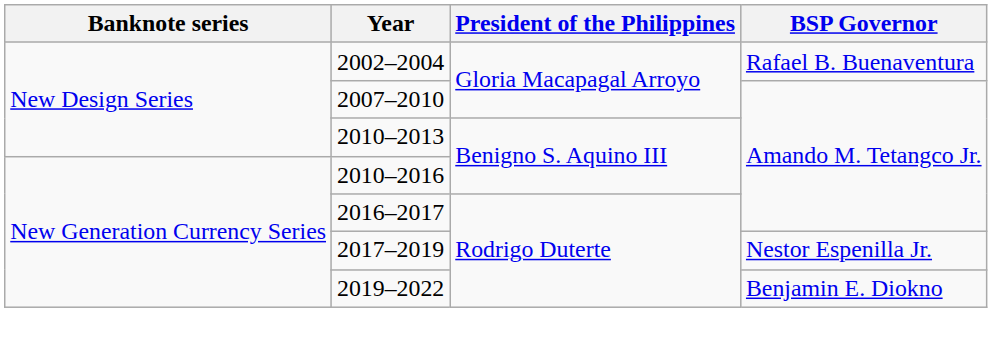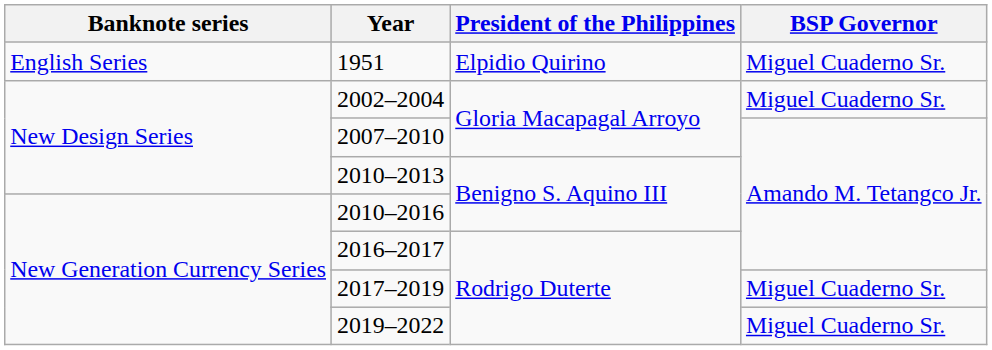+ row: English Series | 1951 | Elpidio Quirino | Miguel Cuaderno Sr.
2002–2004 | BSP Governor: Rafael B. Buenaventura -> Miguel Cuaderno Sr.
2017–2019 | BSP Governor: Nestor Espenilla Jr. -> Miguel Cuaderno Sr.
2019–2022 | BSP Governor: Benjamin E. Diokno -> Miguel Cuaderno Sr.
